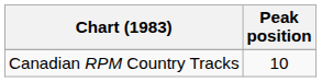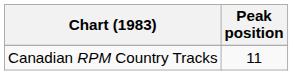Canadian RPM Country Tracks | Peak position: 10 -> 11
